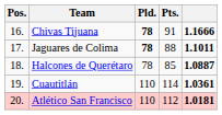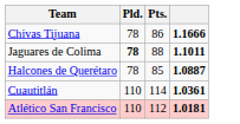- column: Pos. | 16. | 17. | 18. | 19. | 20.
Chivas Tijuana | Pld.: bold -> normal
Chivas Tijuana | Pts.: 91 -> 86
